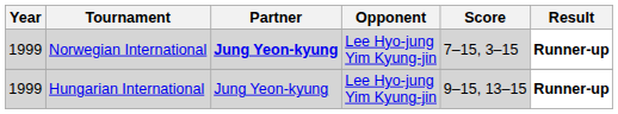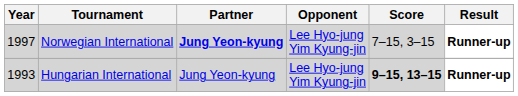Norwegian International | Year: 1999 -> 1997
Hungarian International | Year: 1999 -> 1993
Hungarian International | Score: normal -> bold
